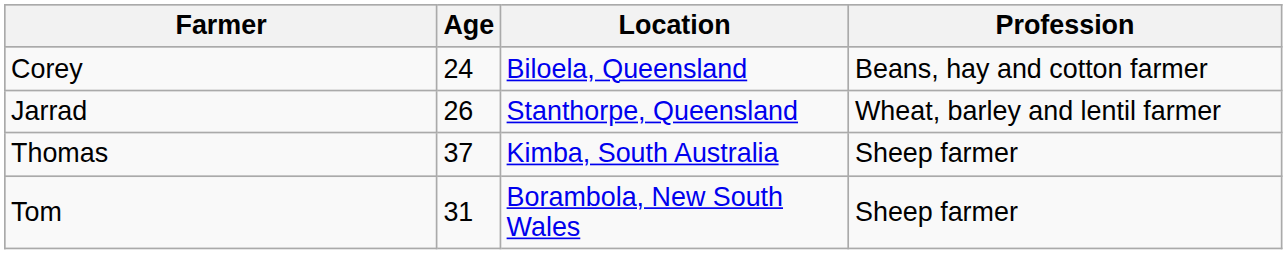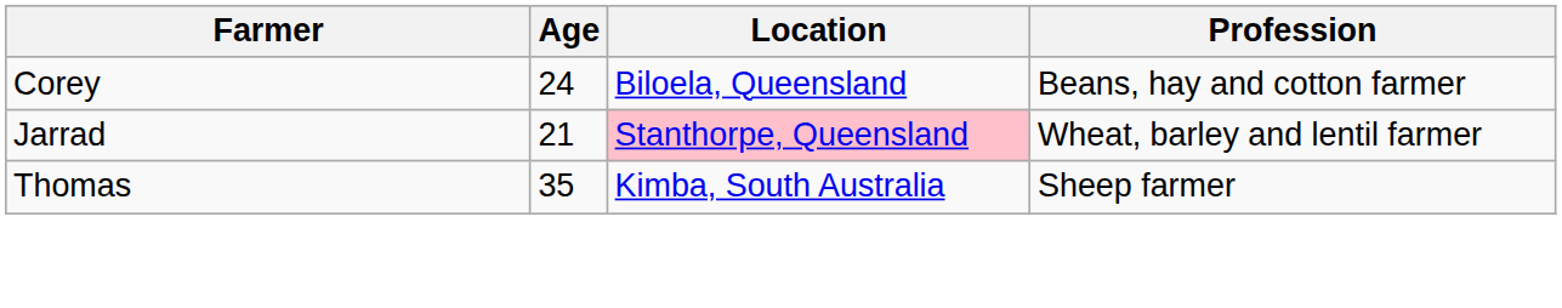Jarrad | Age: 26 -> 21
Jarrad | Location: no background -> pink background
Thomas | Age: 37 -> 35
- row: Tom | 31 | Borambola, New South Wales | Sheep farmer
